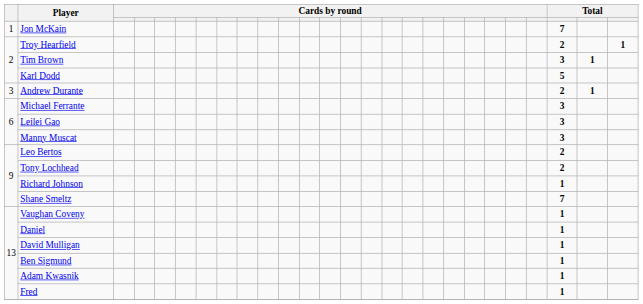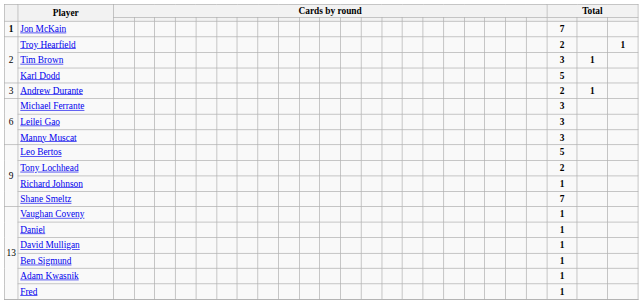Jon McKain | column 1: normal -> bold
Leo Bertos | column 24: 2 -> 5
